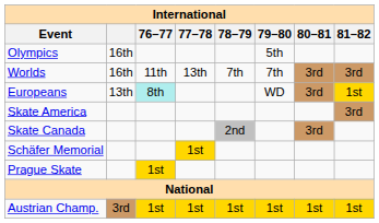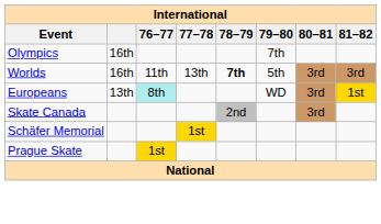Olympics | 79–80: 5th -> 7th
Worlds | 78–79: normal -> bold
Worlds | 79–80: 7th -> 5th
- row: Skate America | 3rd
- row: Austrian Champ. | 3rd | 1st | 1st | 1st | 1st | 1st | 1st
